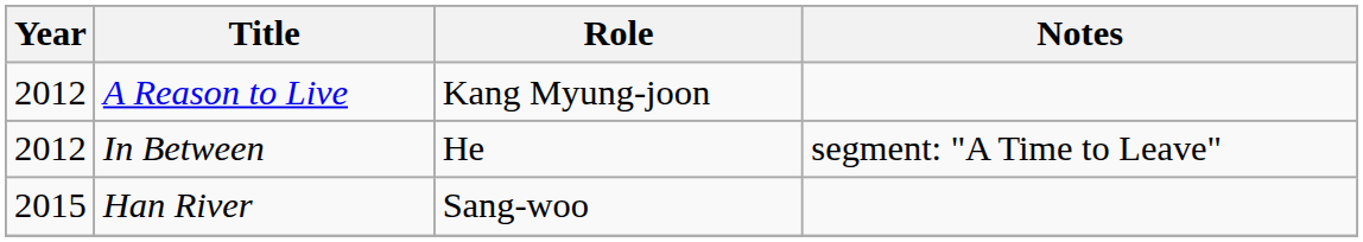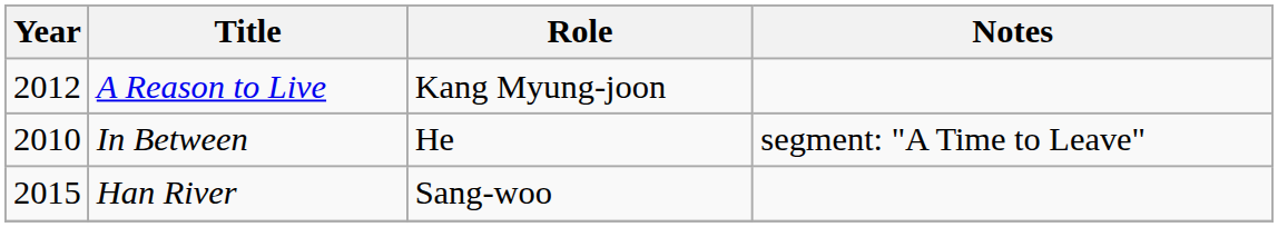In Between | Year: 2012 -> 2010
